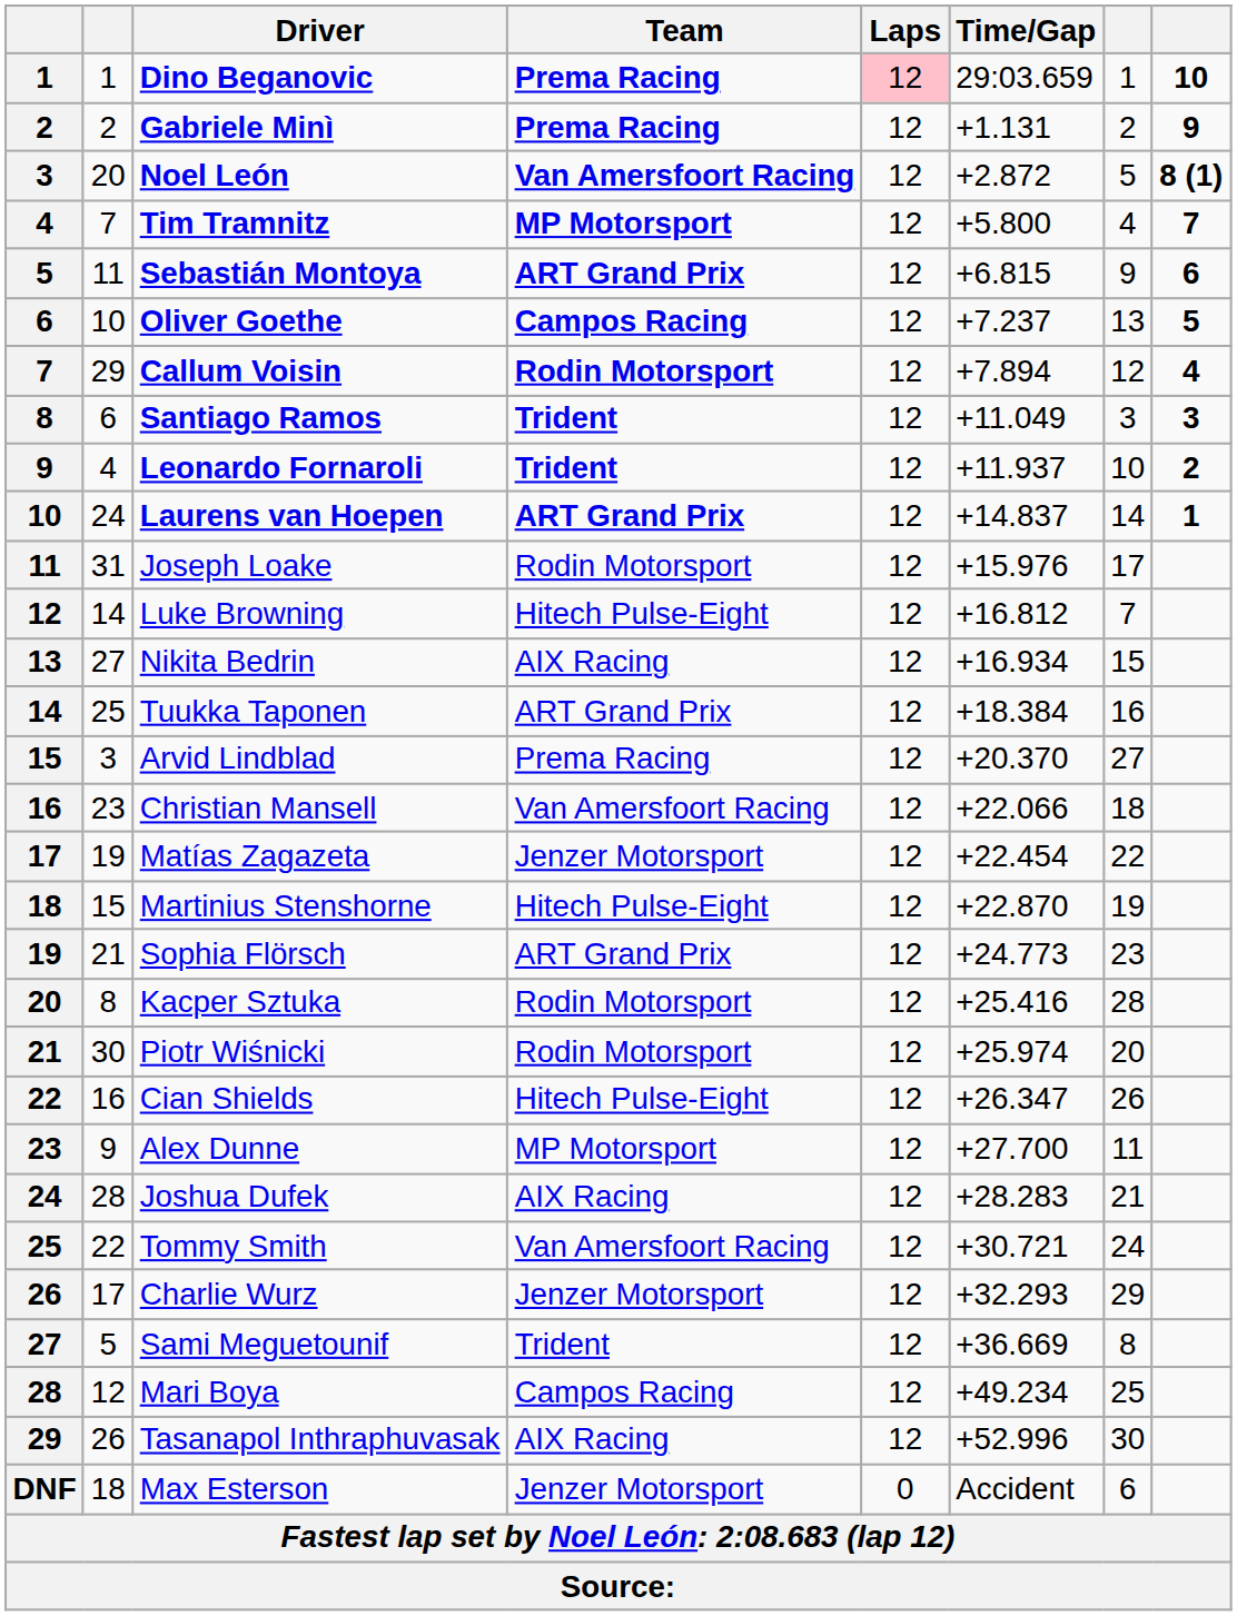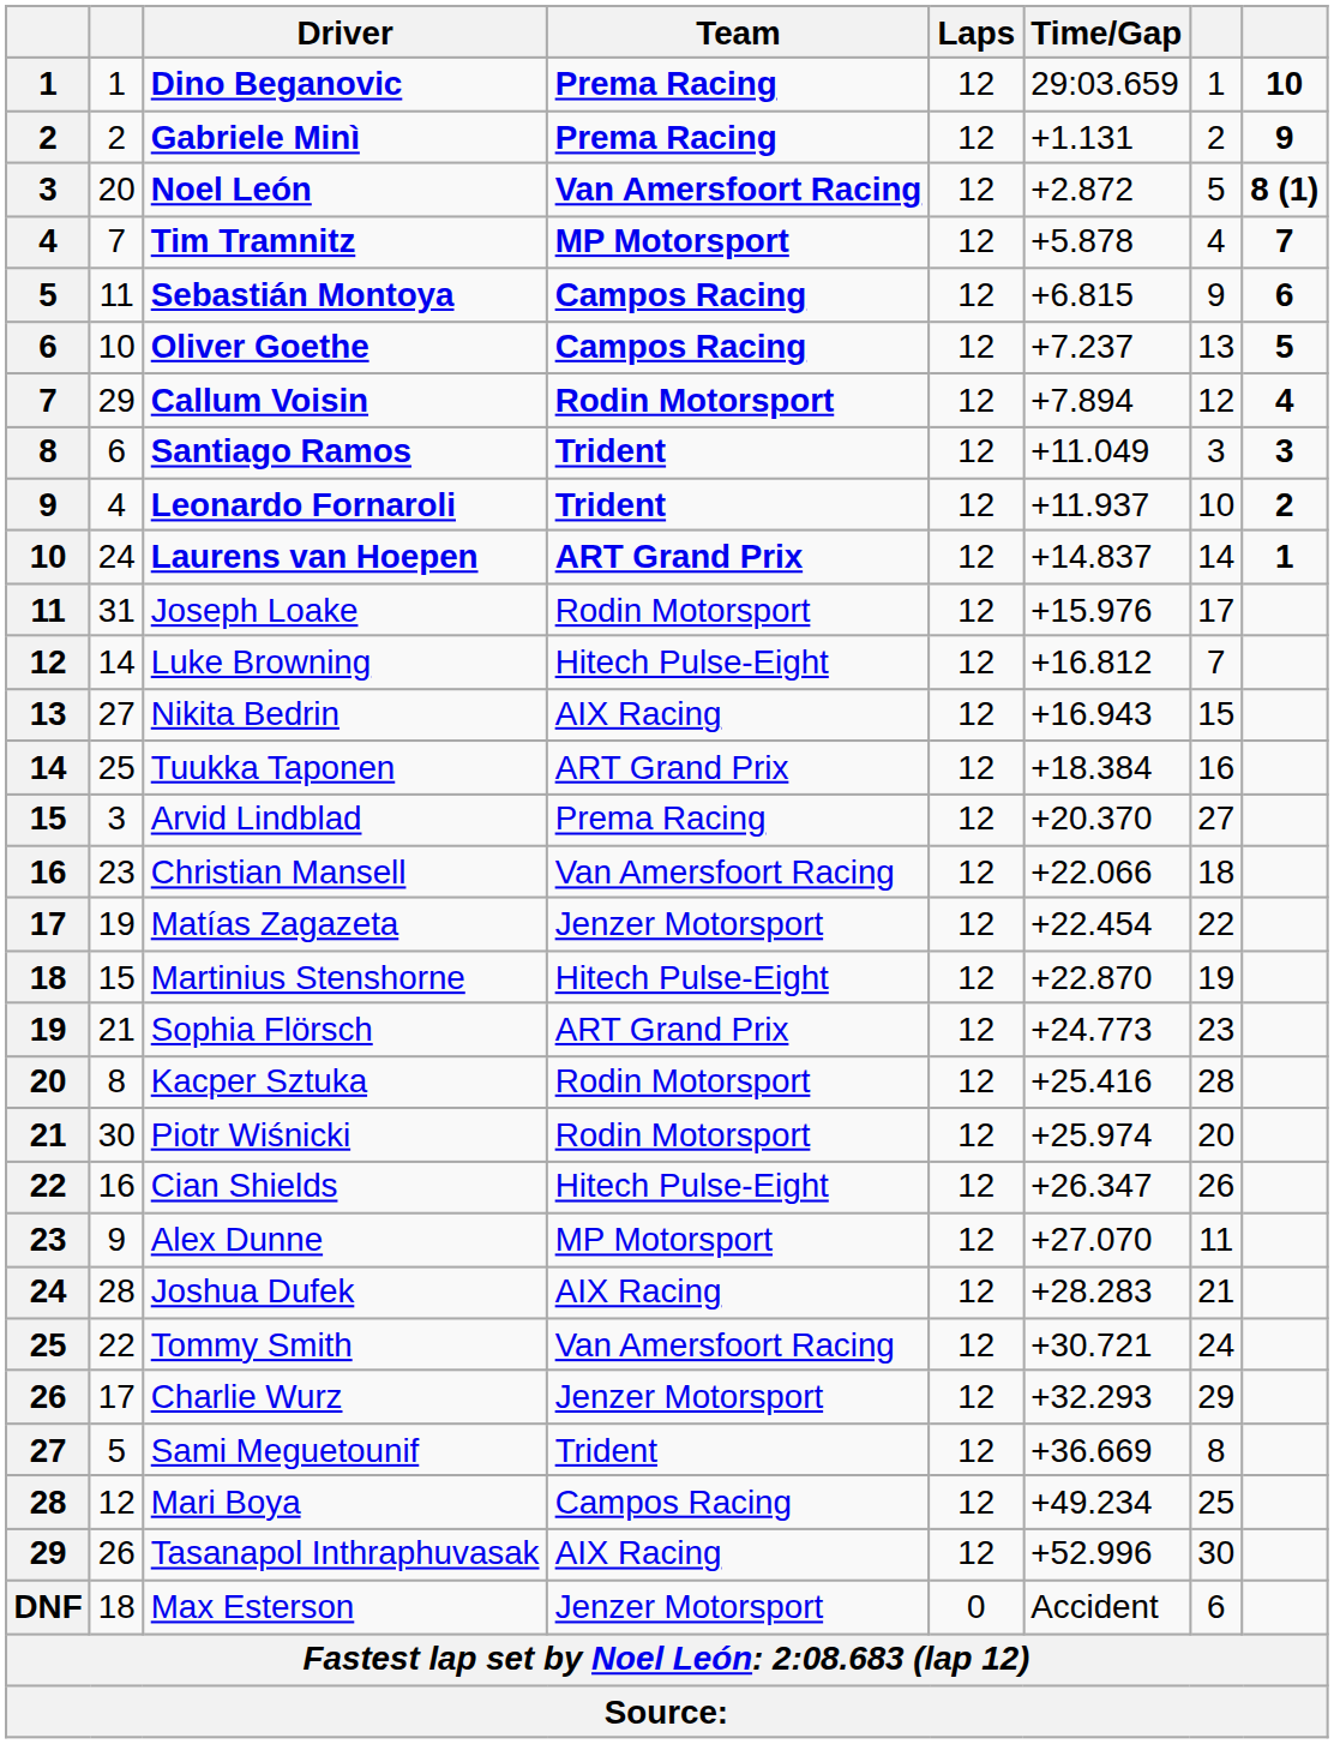Dino Beganovic | Laps: pink background -> no background
Tim Tramnitz | Time/Gap: +5.800 -> +5.878
Sebastián Montoya | Team: ART Grand Prix -> Campos Racing
Nikita Bedrin | Time/Gap: +16.934 -> +16.943
Alex Dunne | Time/Gap: +27.700 -> +27.070
